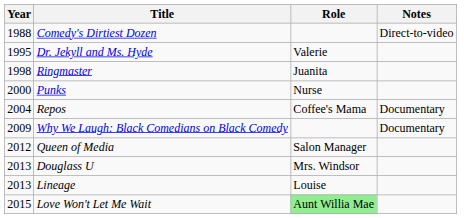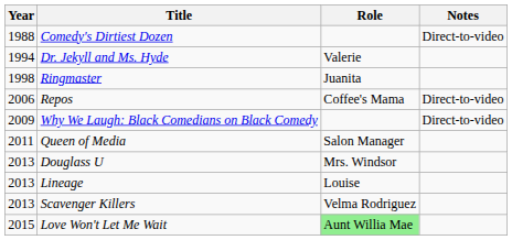Dr. Jekyll and Ms. Hyde | Year: 1995 -> 1994
- row: 2000 | Punks | Nurse
Repos | Year: 2004 -> 2006
Repos | Notes: Documentary -> Direct-to-video
Why We Laugh: Black Comedians on Black Comedy | Notes: Documentary -> Direct-to-video
Queen of Media | Year: 2012 -> 2011
+ row: 2013 | Scavenger Killers | Velma Rodriguez
